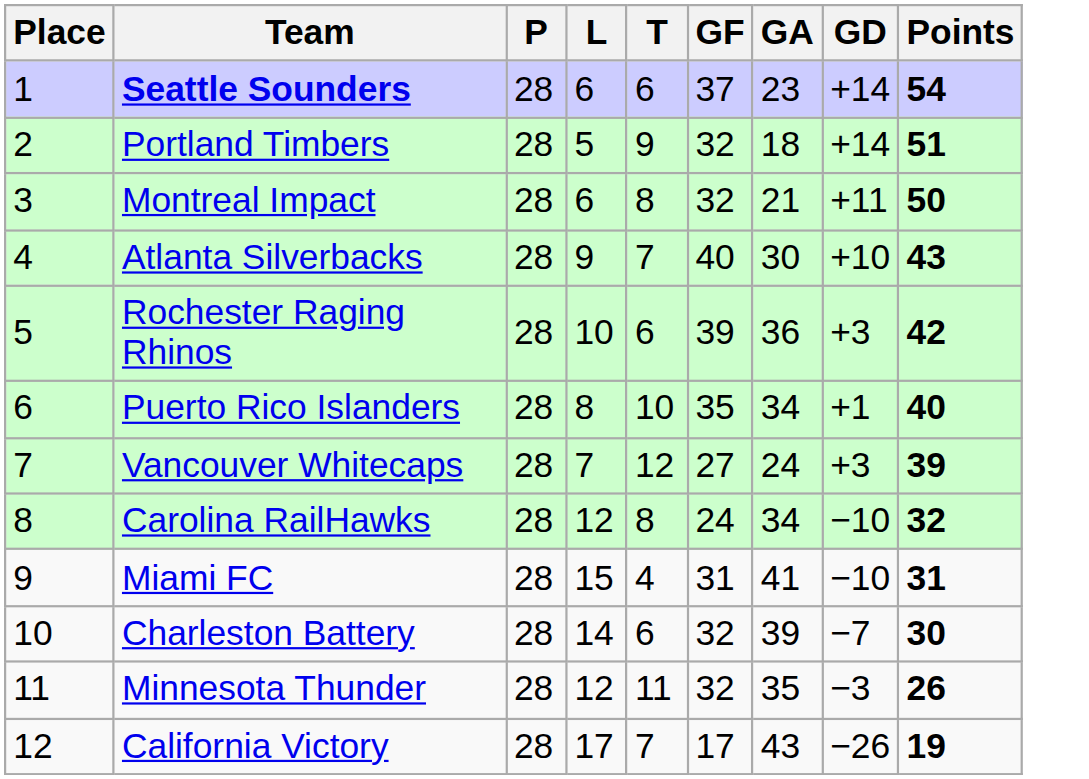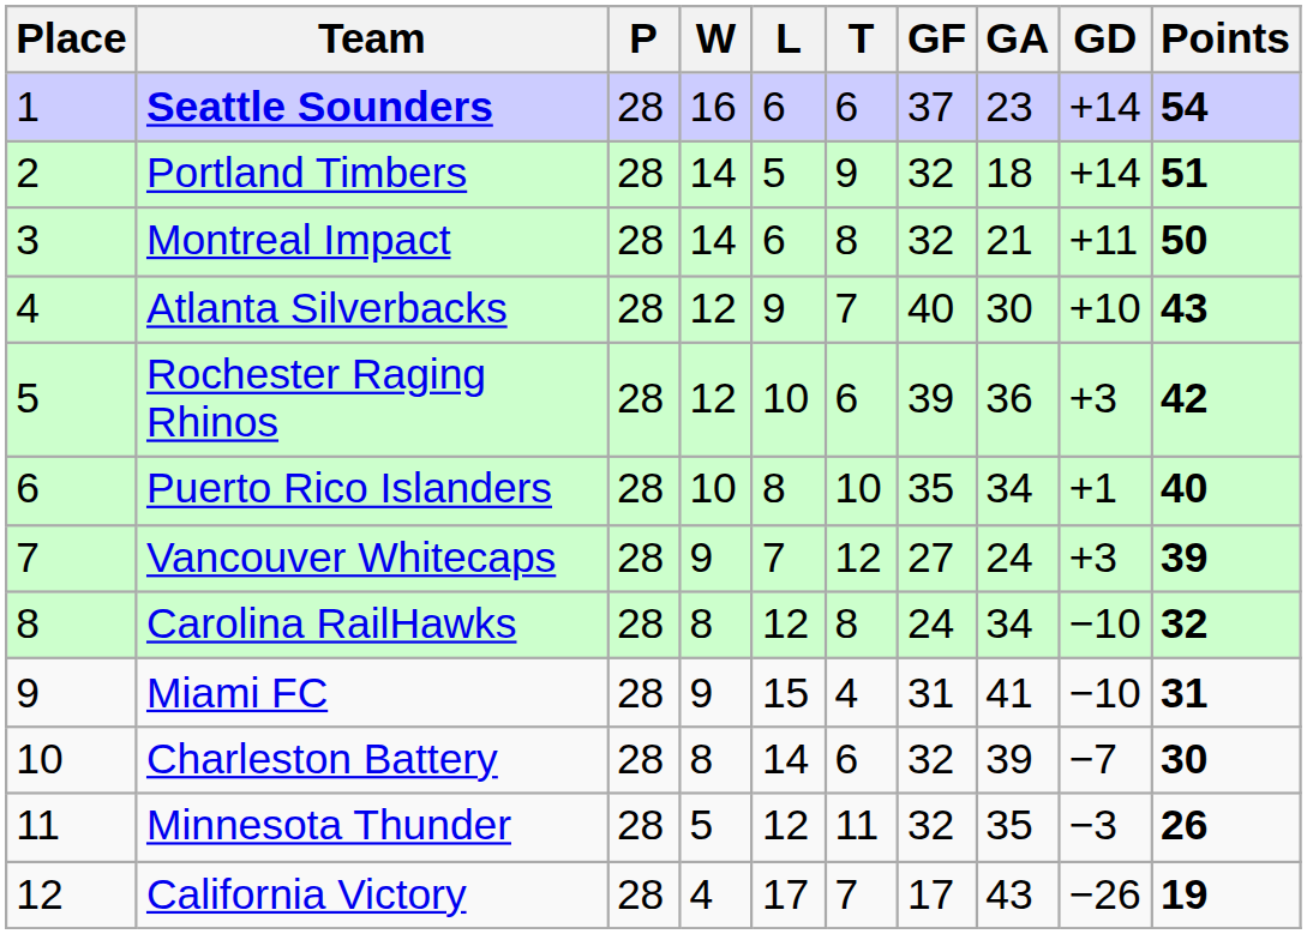+ column: W | 16 | 14 | 14 | 12 | 12 | 10 | 9 | 8 | 9 | 8 | 5 | 4
